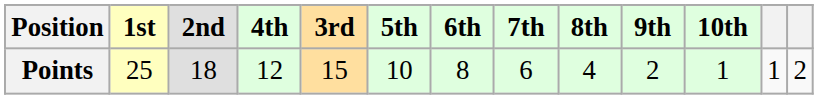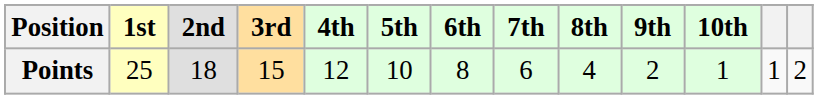columns swapped: 3rd <-> 4th
